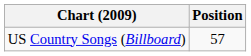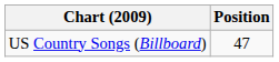US Country Songs (Billboard) | Position: 57 -> 47
